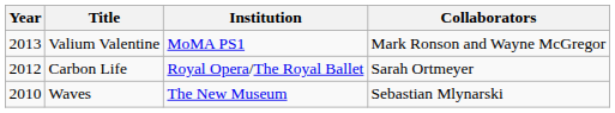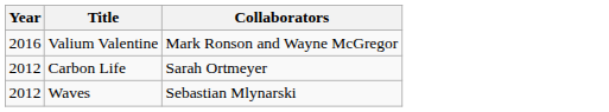- column: Institution | MoMA PS1 | Royal Opera/The Royal Ballet | The New Museum
Valium Valentine | Year: 2013 -> 2016
Waves | Year: 2010 -> 2012
